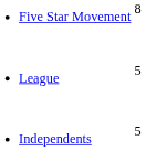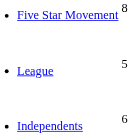Independents | column 2: 5 -> 6
